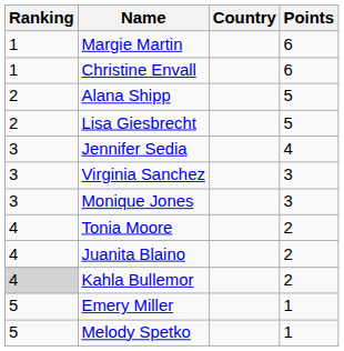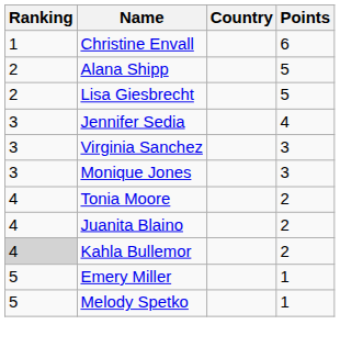- row: 1 | Margie Martin | 6
